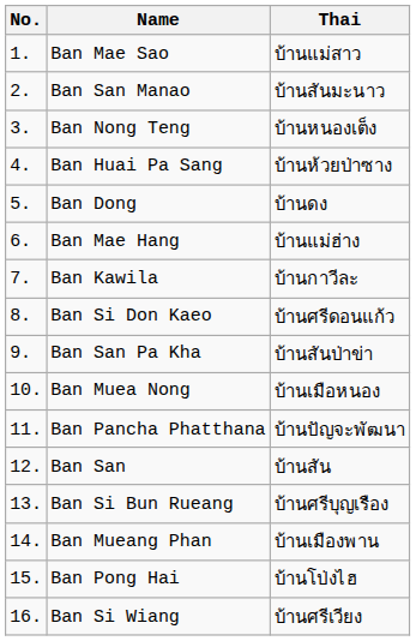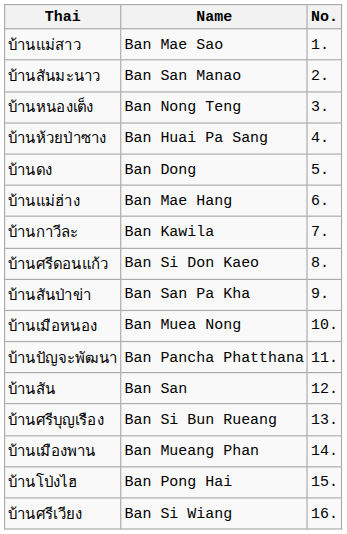columns swapped: No. <-> Thai
